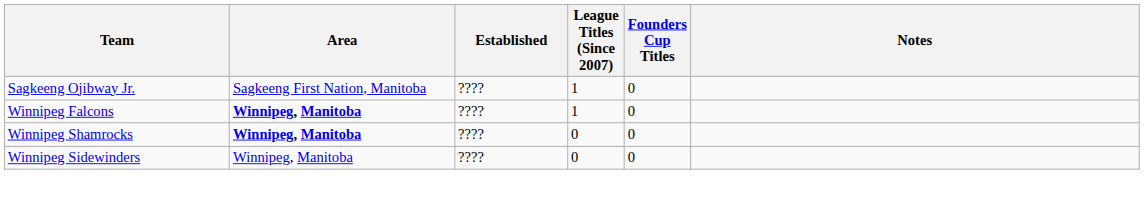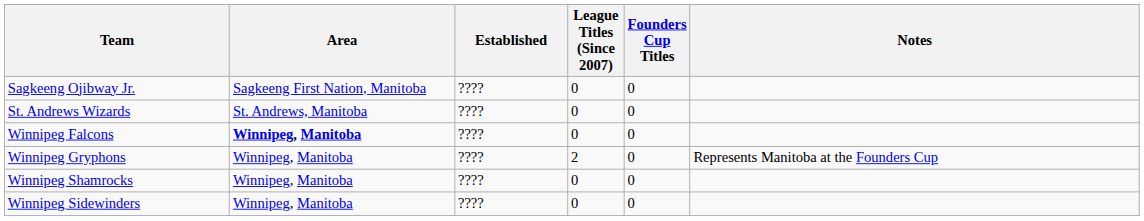Sagkeeng Ojibway Jr. | League Titles (Since 2007): 1 -> 0
+ row: St. Andrews Wizards | St. Andrews, Manitoba | ???? | 0 | 0
Winnipeg Falcons | League Titles (Since 2007): 1 -> 0
+ row: Winnipeg Gryphons | Winnipeg, Manitoba | ???? | 2 | 0 | Represents Manitoba at the Founders Cup
Winnipeg Shamrocks | Area: bold -> normal
